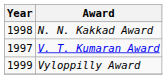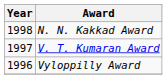Vyloppilly Award | Year: 1999 -> 1996
